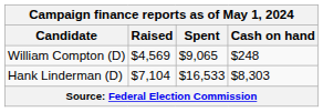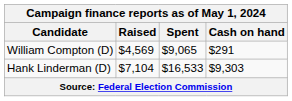William Compton (D) | Cash on hand: $248 -> $291
Hank Linderman (D) | Cash on hand: $8,303 -> $9,303
